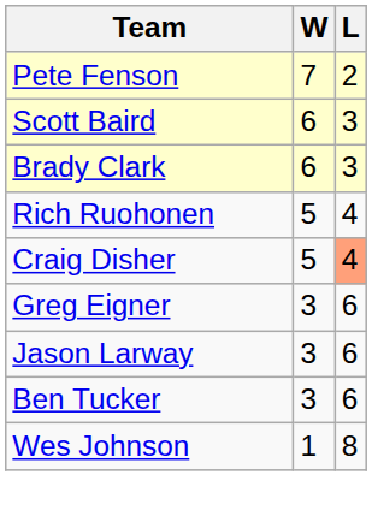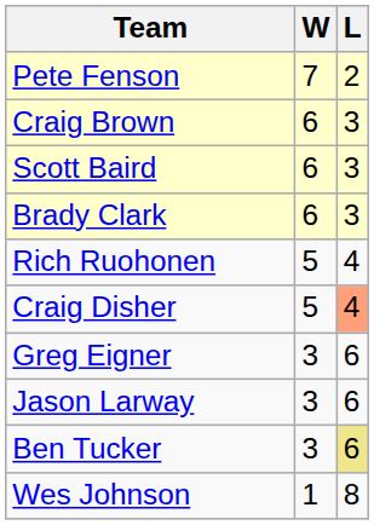+ row: Craig Brown | 6 | 3
Ben Tucker | L: no background -> khaki background
